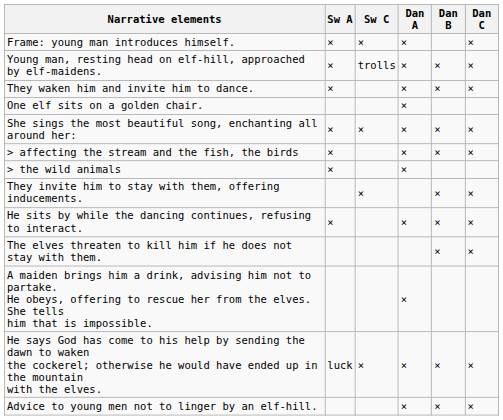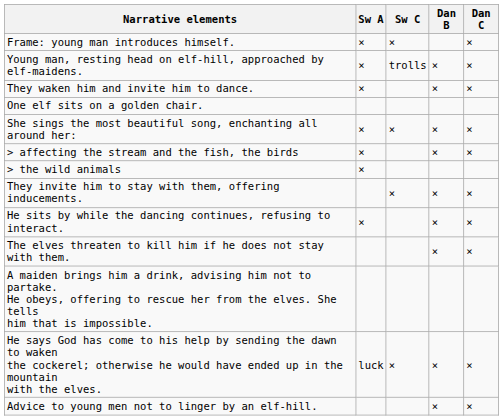- column: Dan A | × | × | × | × | × | × | × | × | × | × | ×
